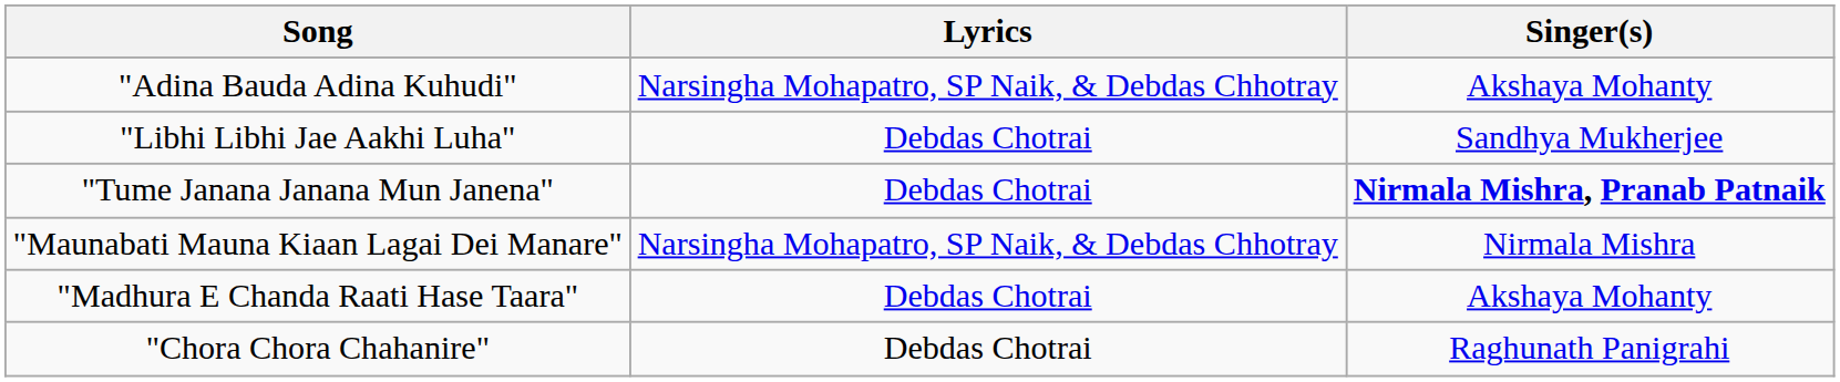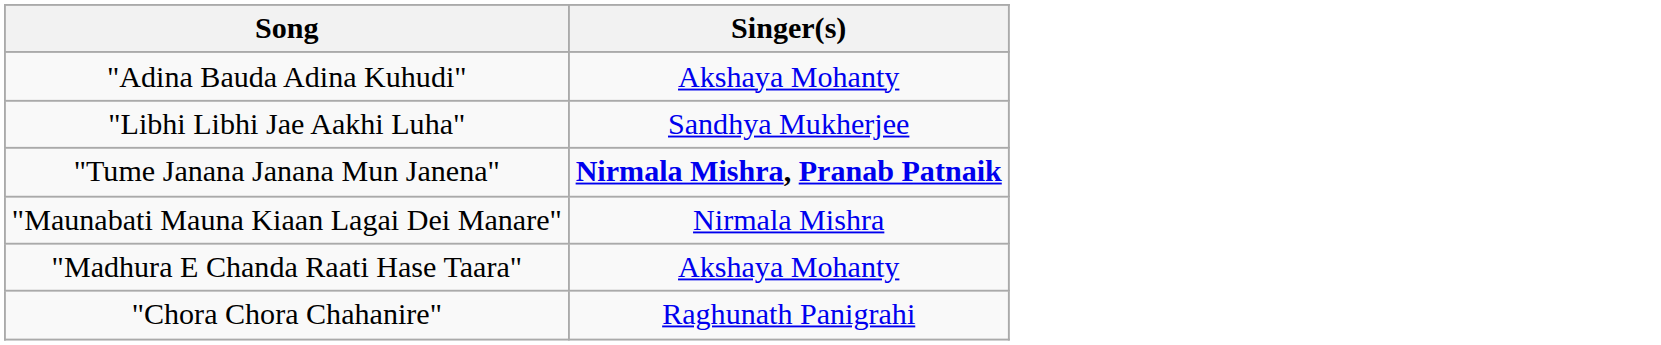- column: Lyrics | Narsingha Mohapatro, SP Naik, & Debdas Chhotray | Debdas Chotrai | Debdas Chotrai | Narsingha Mohapatro, SP Naik, & Debdas Chhotray | Debdas Chotrai | Debdas Chotrai
